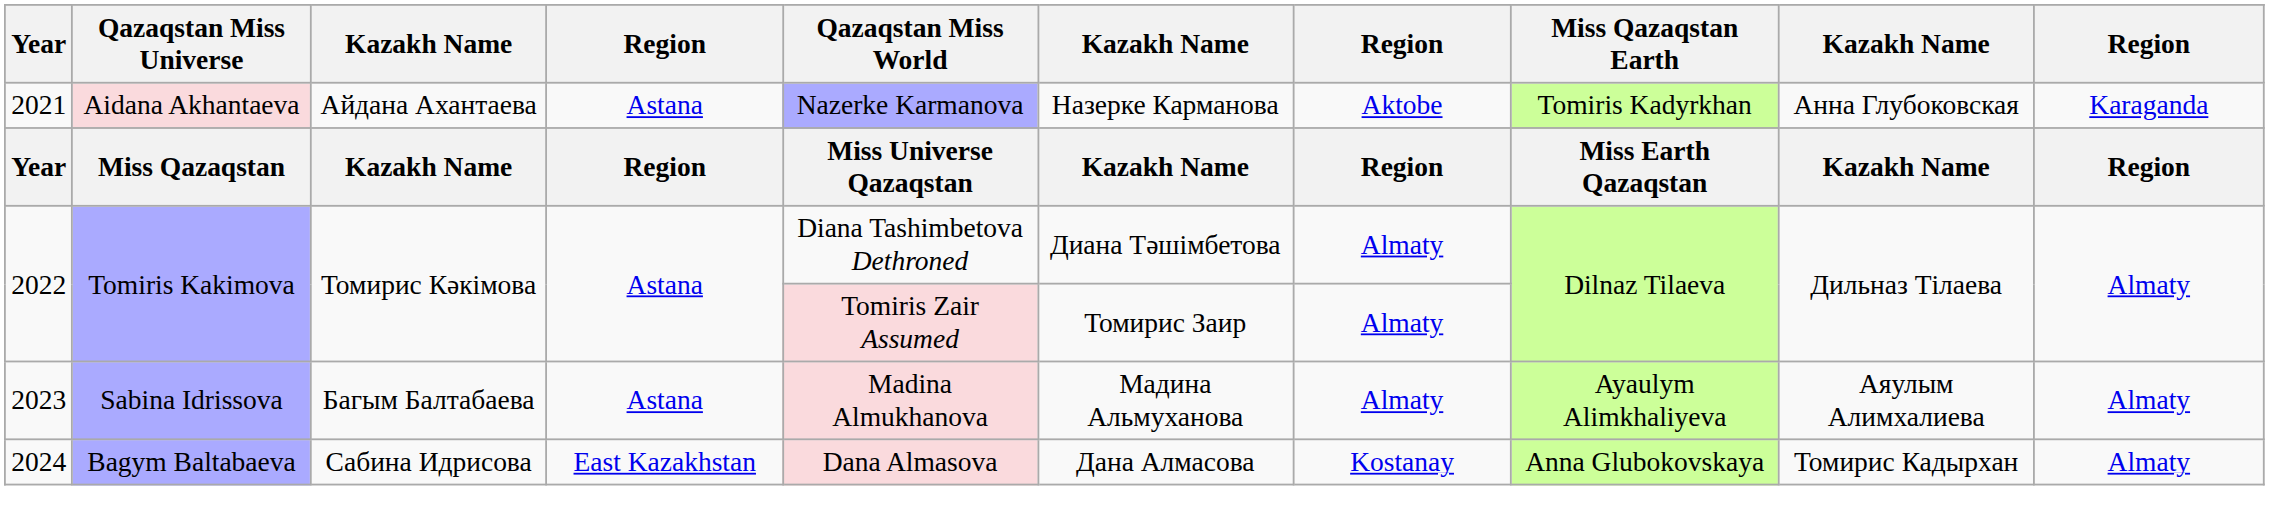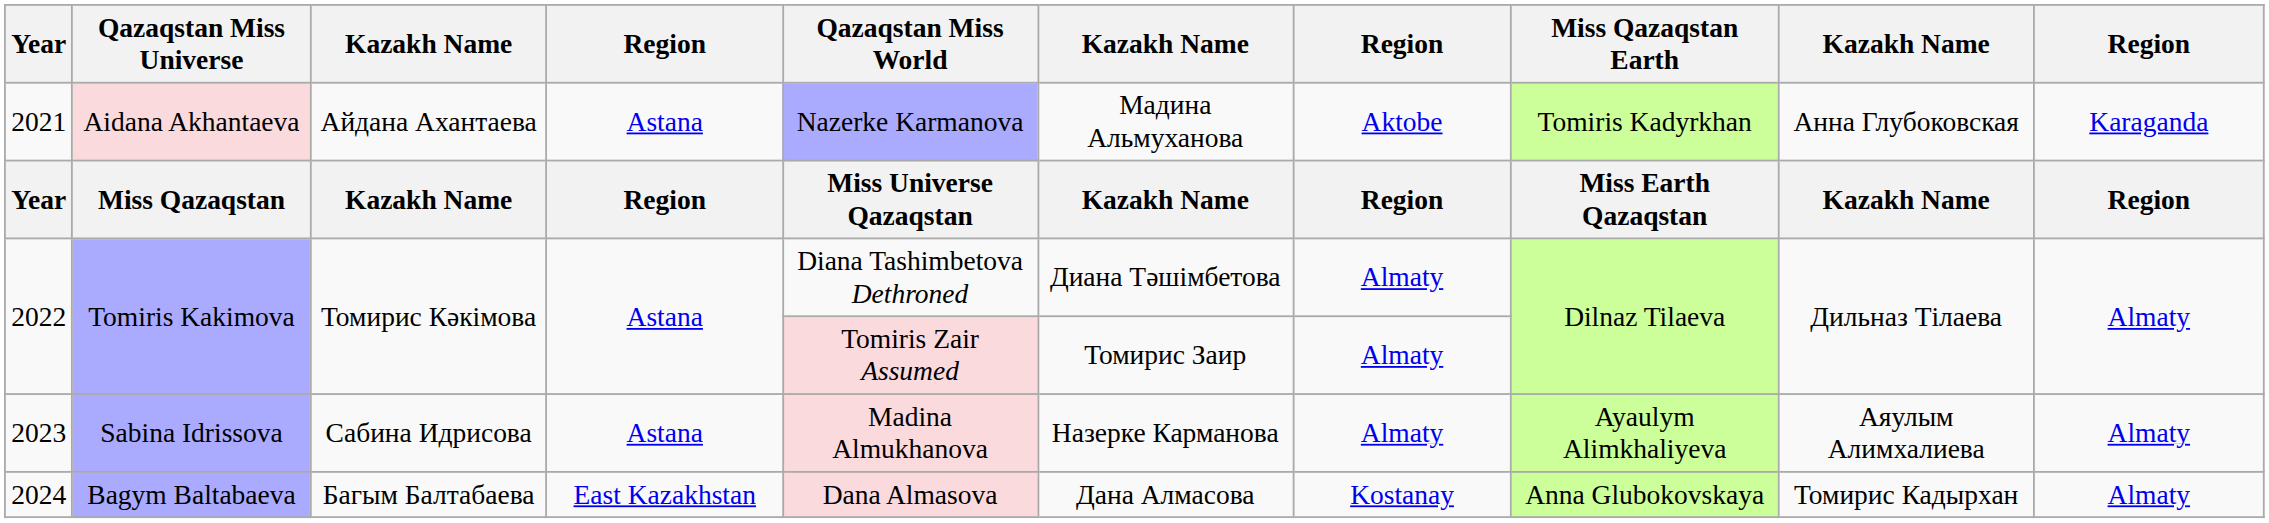2021 | column 6: Назерке Карманова -> Мадина Альмуханова
2023 | column 3: Багым Балтабаева -> Сабина Идрисова
2023 | column 6: Мадина Альмуханова -> Назерке Карманова
2024 | column 3: Сабина Идрисова -> Багым Балтабаева
